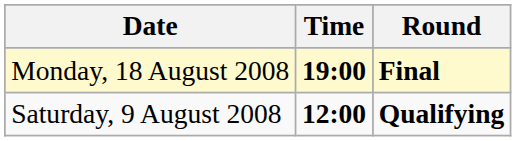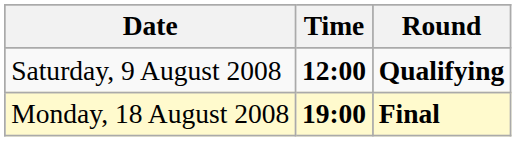rows swapped: Saturday, 9 August 2008 <-> Monday, 18 August 2008
